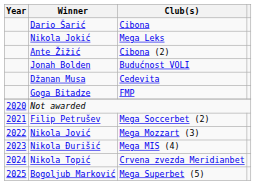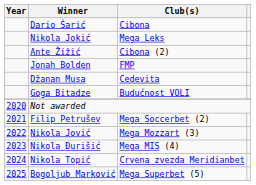Jonah Bolden | Club(s): Budućnost VOLI -> FMP
Goga Bitadze | Club(s): FMP -> Budućnost VOLI
